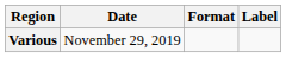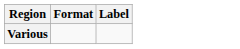- column: Date | November 29, 2019
